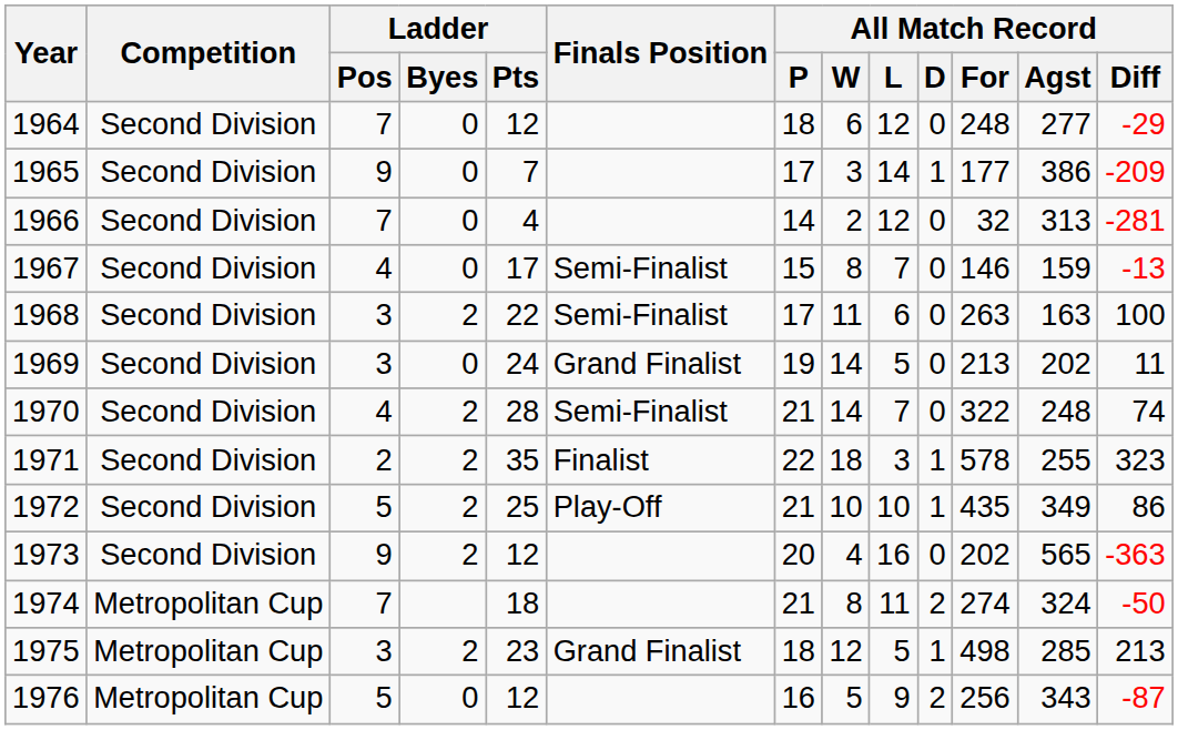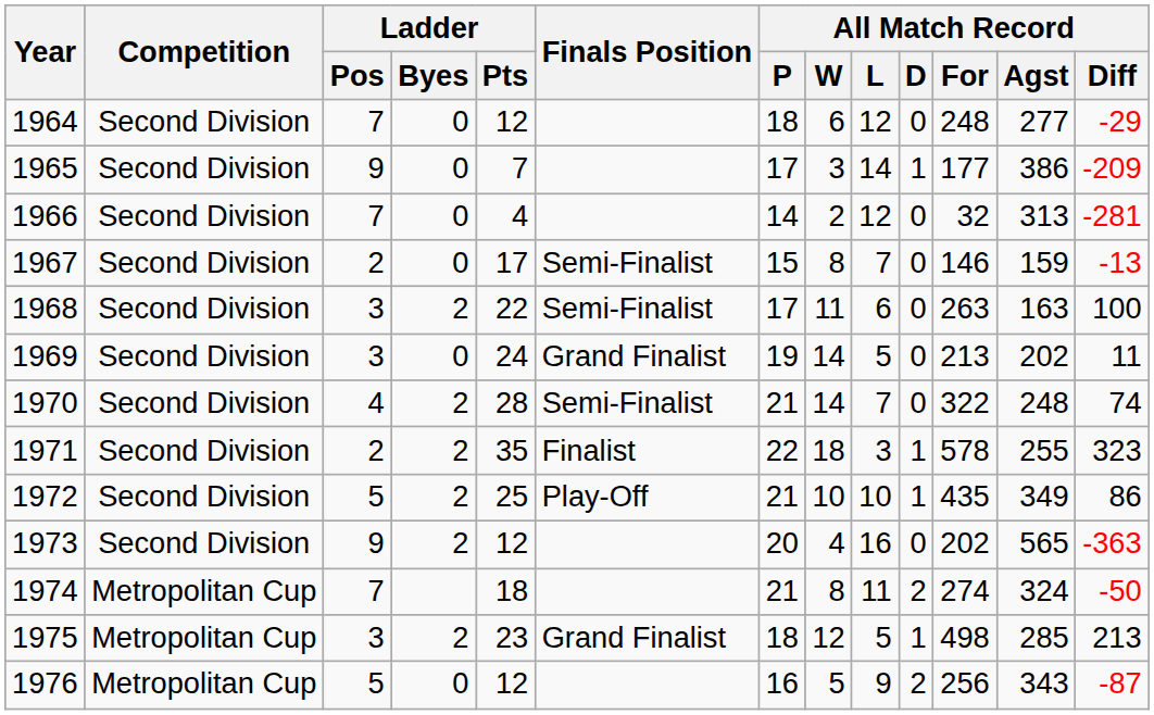1967 | Ladder / Pos: 4 -> 2
